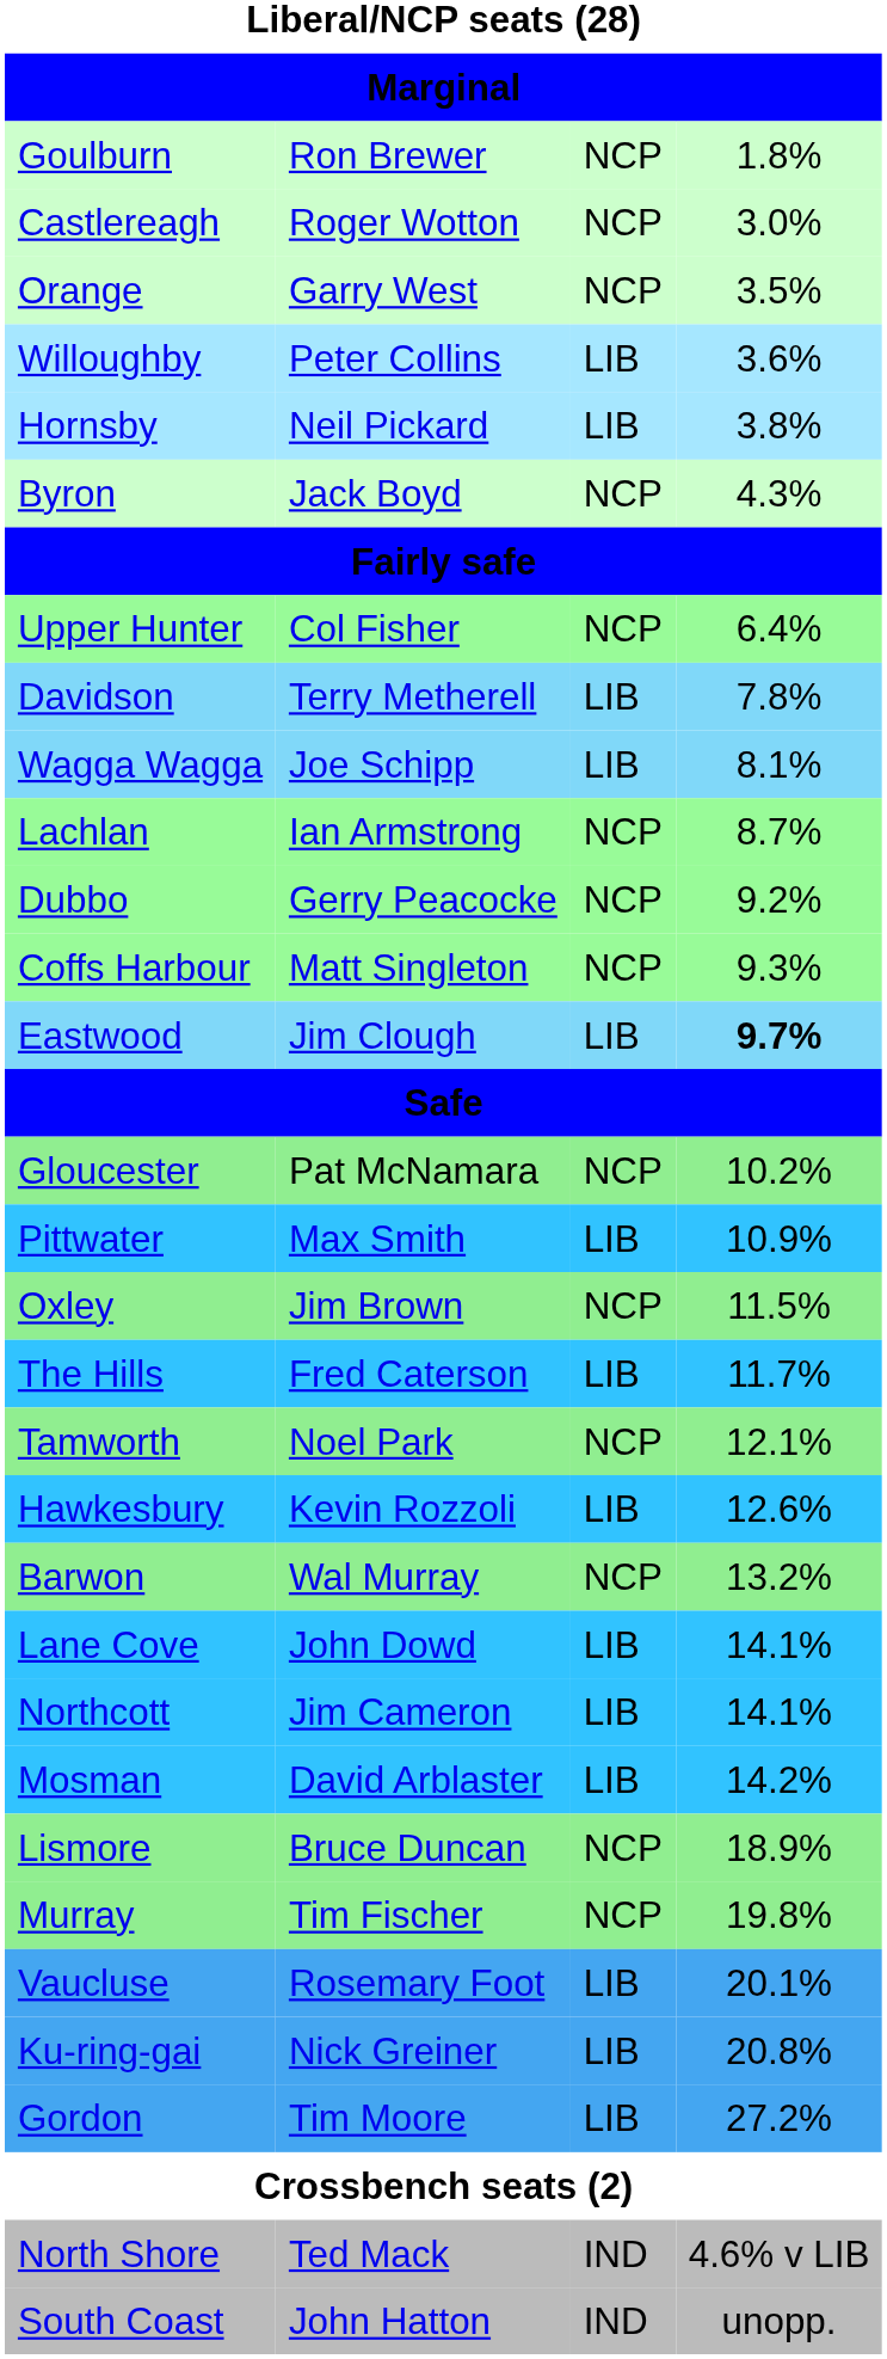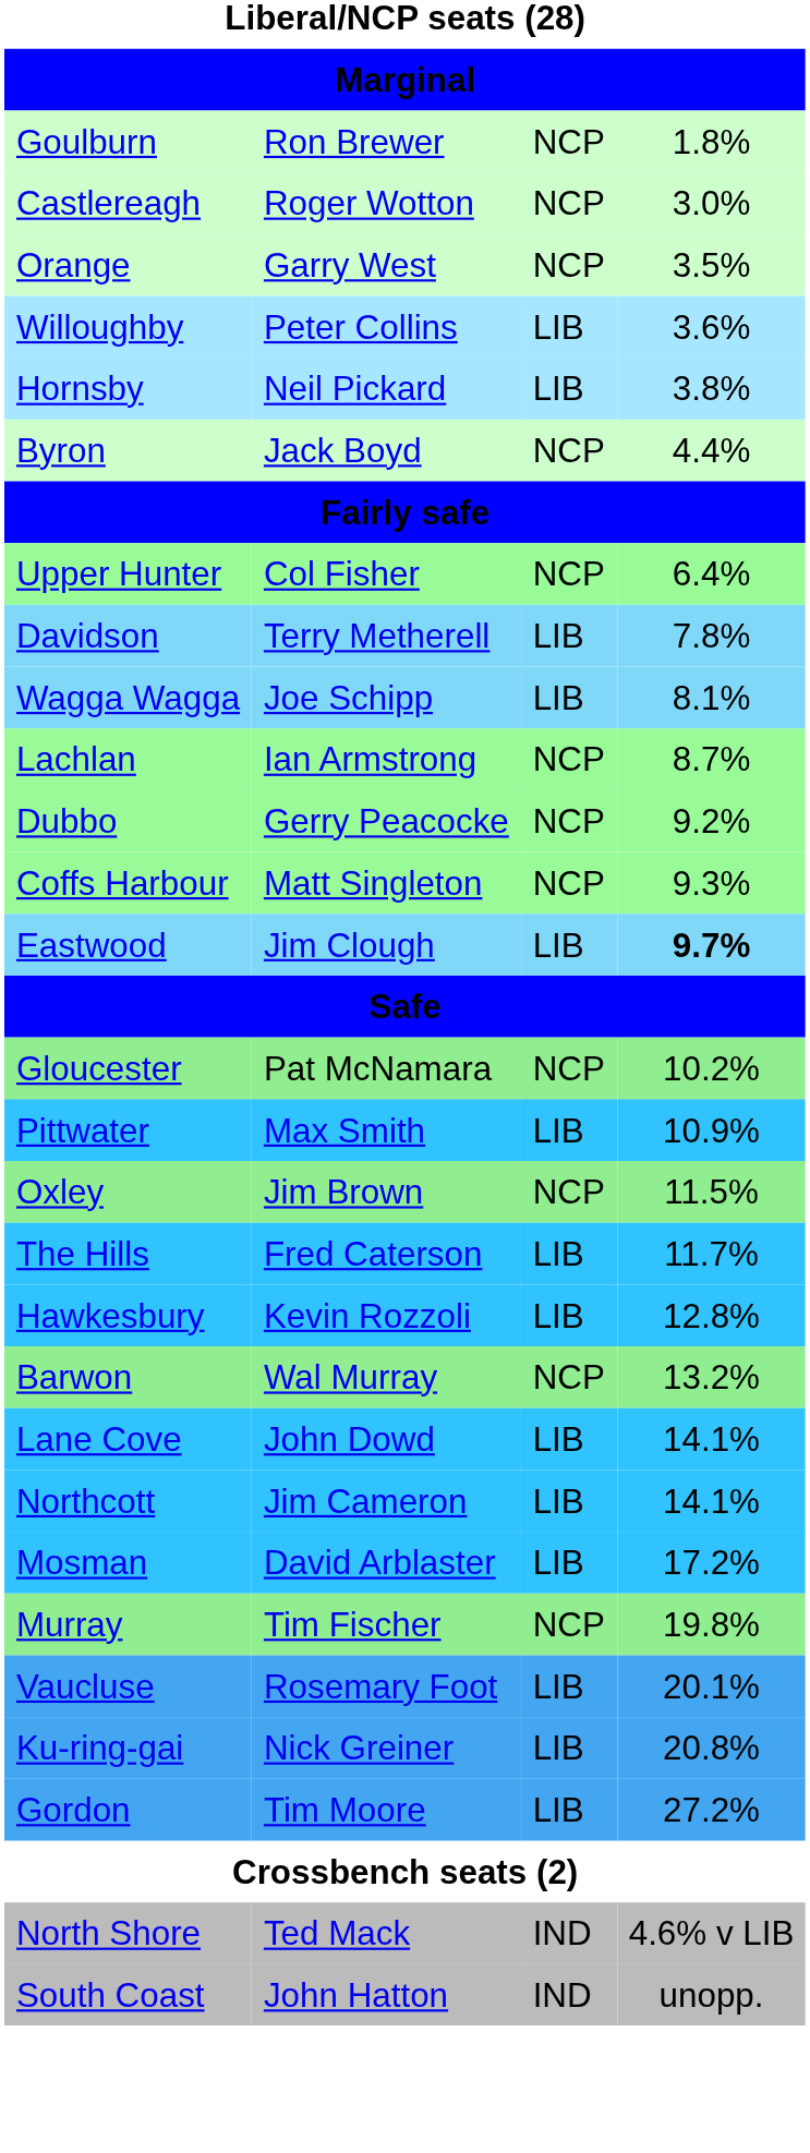Byron | column 4: 4.3% -> 4.4%
- row: Tamworth | Noel Park | NCP | 12.1%
Hawkesbury | column 4: 12.6% -> 12.8%
Mosman | column 4: 14.2% -> 17.2%
- row: Lismore | Bruce Duncan | NCP | 18.9%
